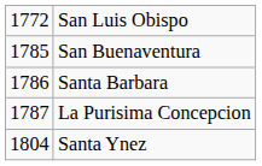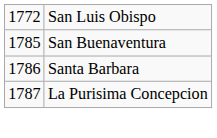- row: 1804 | Santa Ynez
